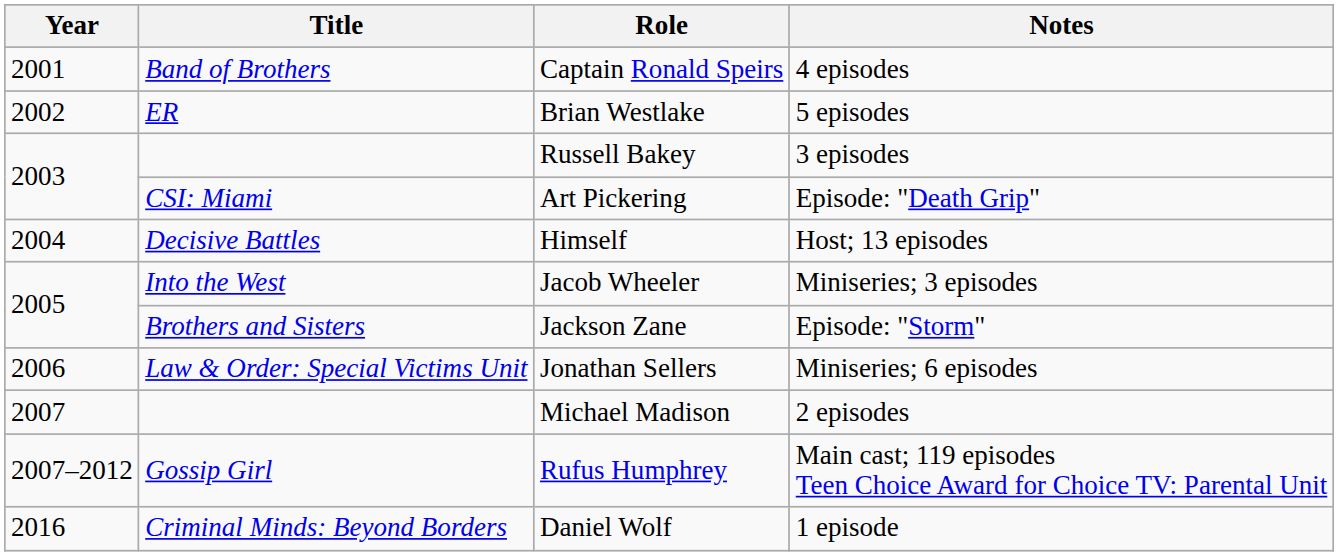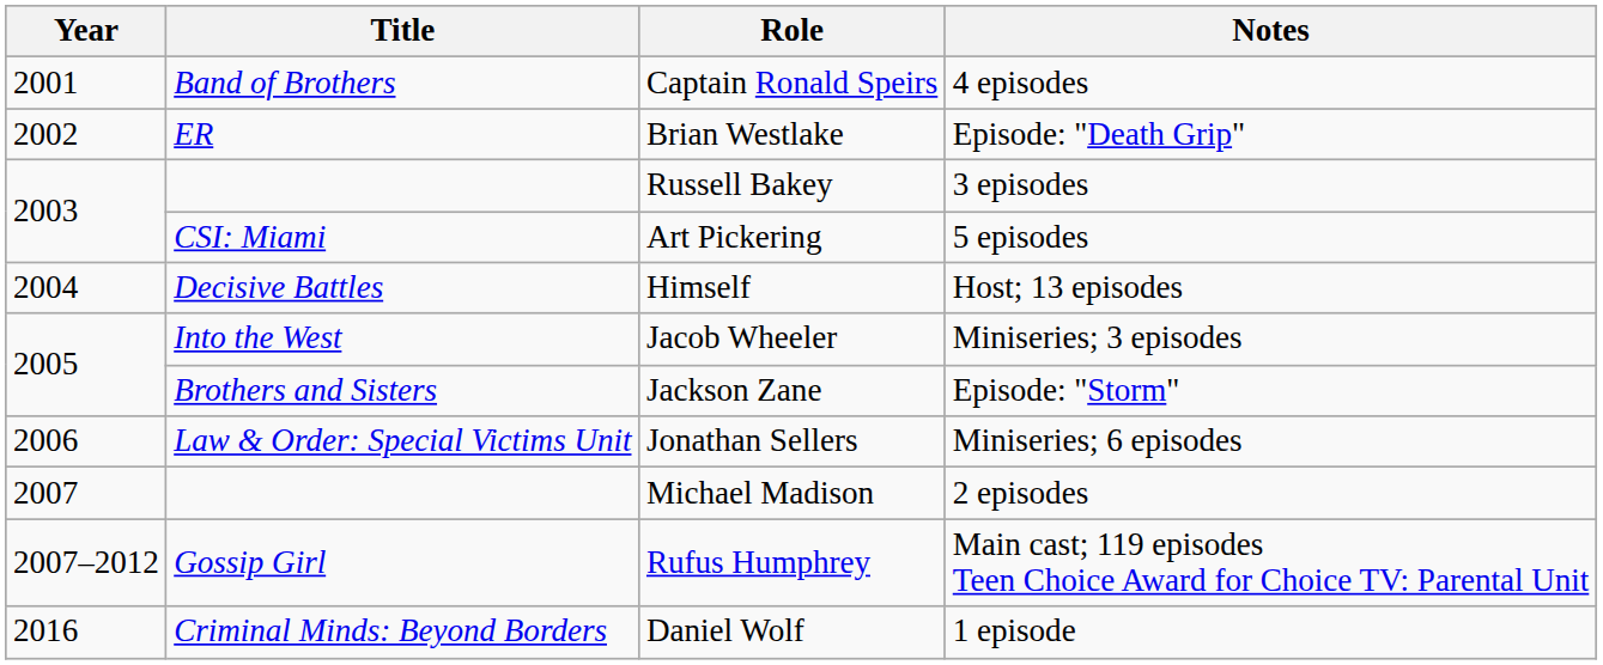Brian Westlake | Notes: 5 episodes -> Episode: "Death Grip"
Art Pickering | Notes: Episode: "Death Grip" -> 5 episodes
